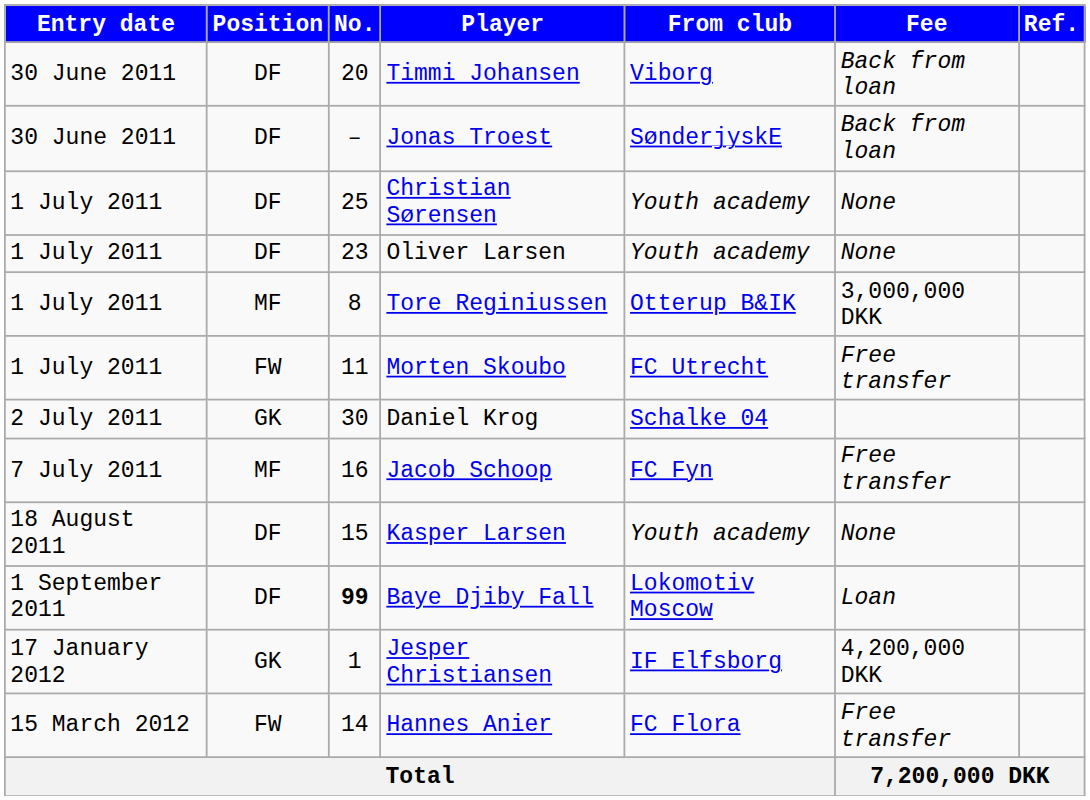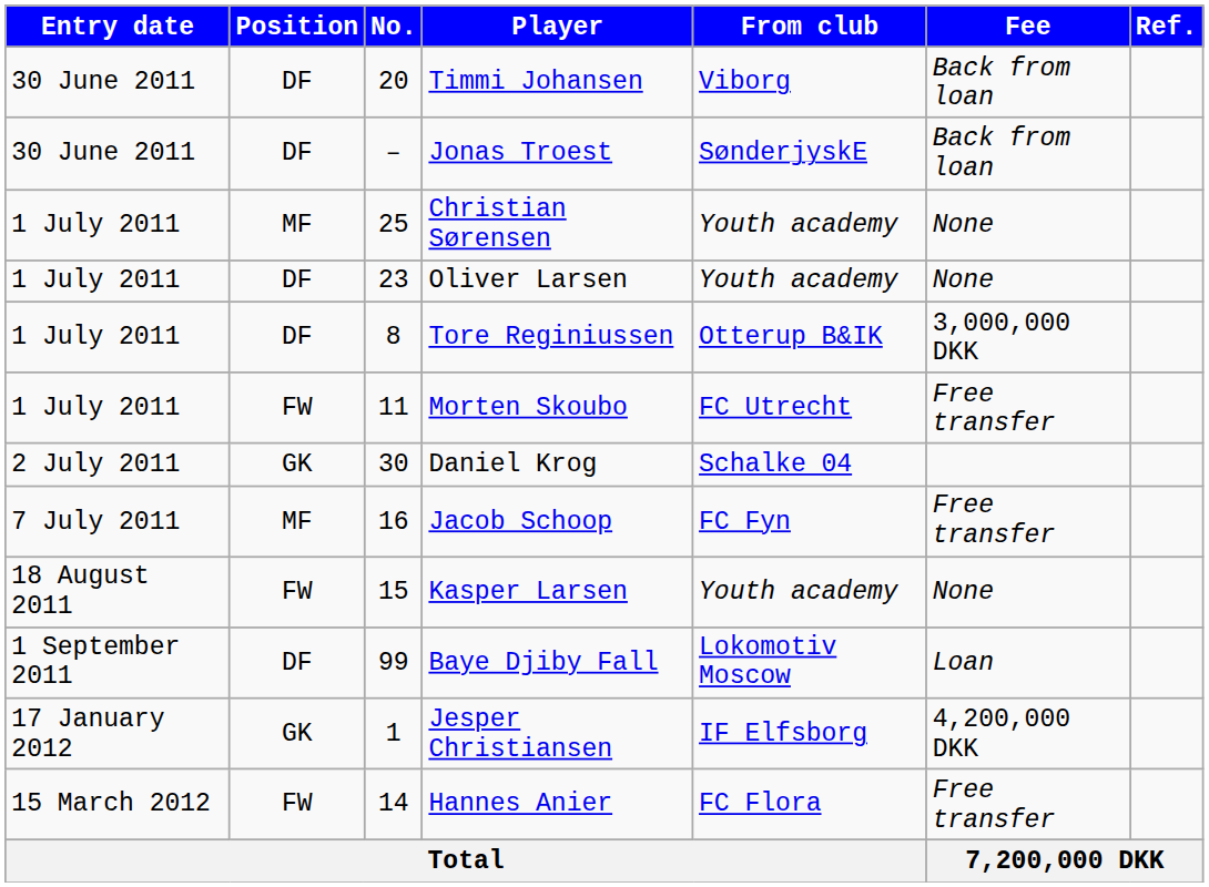Christian Sørensen | Position: DF -> MF
Tore Reginiussen | Position: MF -> DF
Kasper Larsen | Position: DF -> FW
Baye Djiby Fall | No.: bold -> normal
